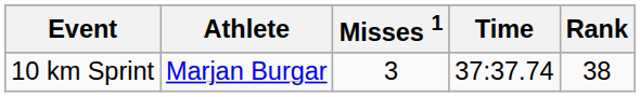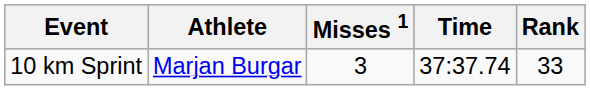10 km Sprint | Rank: 38 -> 33
